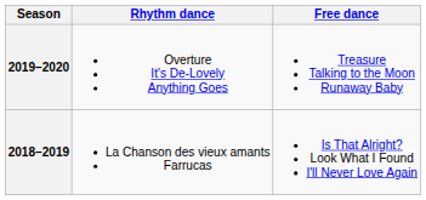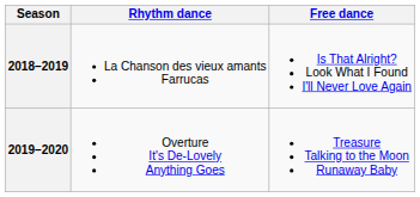rows swapped: 2019–2020 <-> 2018–2019
